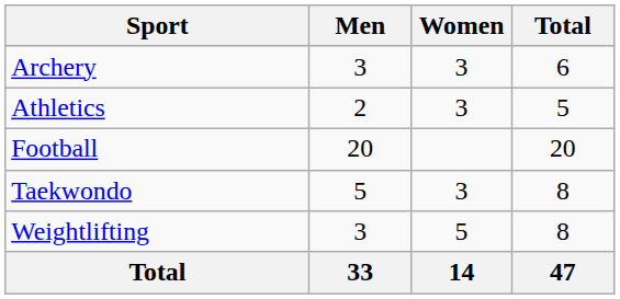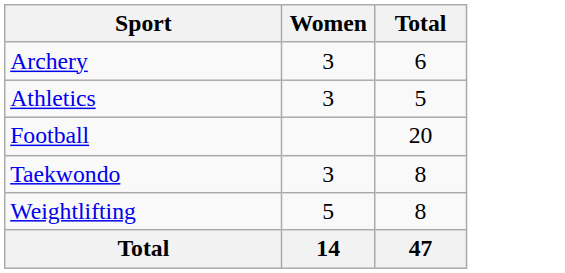- column: Men | 3 | 2 | 20 | 5 | 3 | 33
